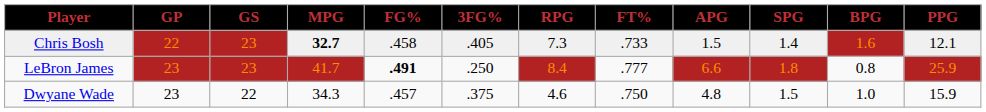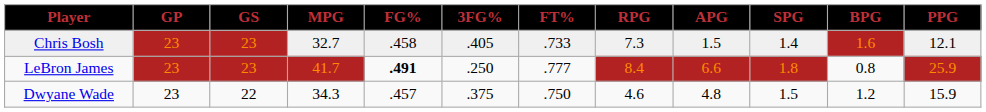columns swapped: FT% <-> RPG
Chris Bosh | GP: 22 -> 23
Chris Bosh | MPG: bold -> normal
Dwyane Wade | BPG: 1.0 -> 1.2
